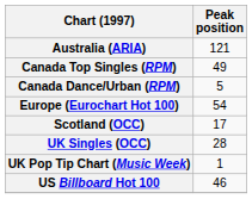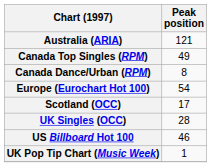Canada Dance/Urban (RPM) | Peak position: 5 -> 8
rows swapped: UK Pop Tip Chart (Music Week) <-> US Billboard Hot 100
